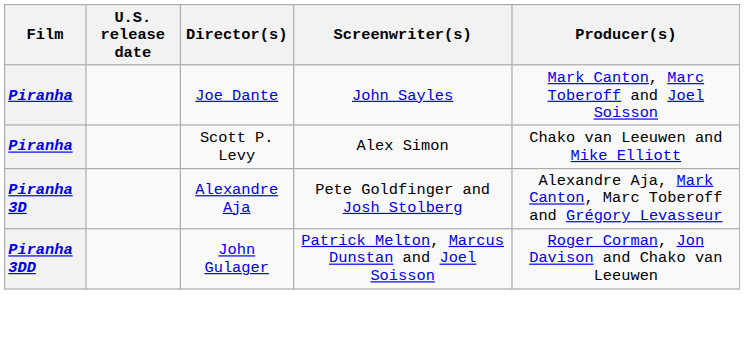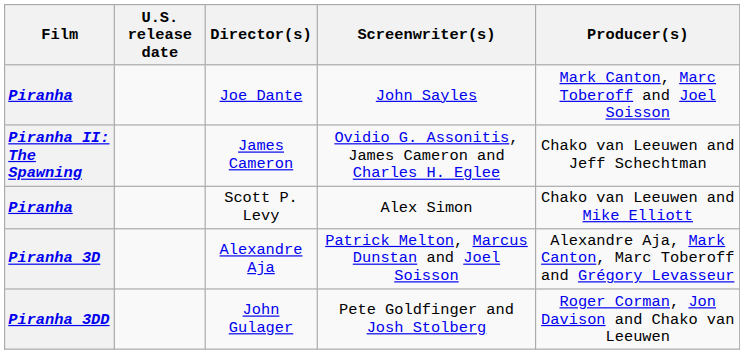+ row: Piranha II: The Spawning | James Cameron | Ovidio G. Assonitis, James Cameron and Charles H. Eglee | Chako van Leeuwen and Jeff Schechtman
Alexandre Aja | Screenwriter(s): Pete Goldfinger and Josh Stolberg -> Patrick Melton, Marcus Dunstan and Joel Soisson
John Gulager | Screenwriter(s): Patrick Melton, Marcus Dunstan and Joel Soisson -> Pete Goldfinger and Josh Stolberg
